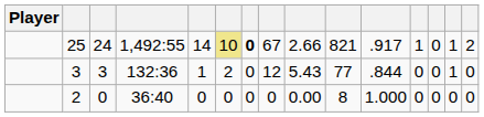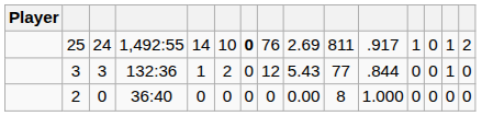25 | column 6: khaki background -> no background
25 | column 8: 67 -> 76
25 | column 9: 2.66 -> 2.69
25 | column 10: 821 -> 811
